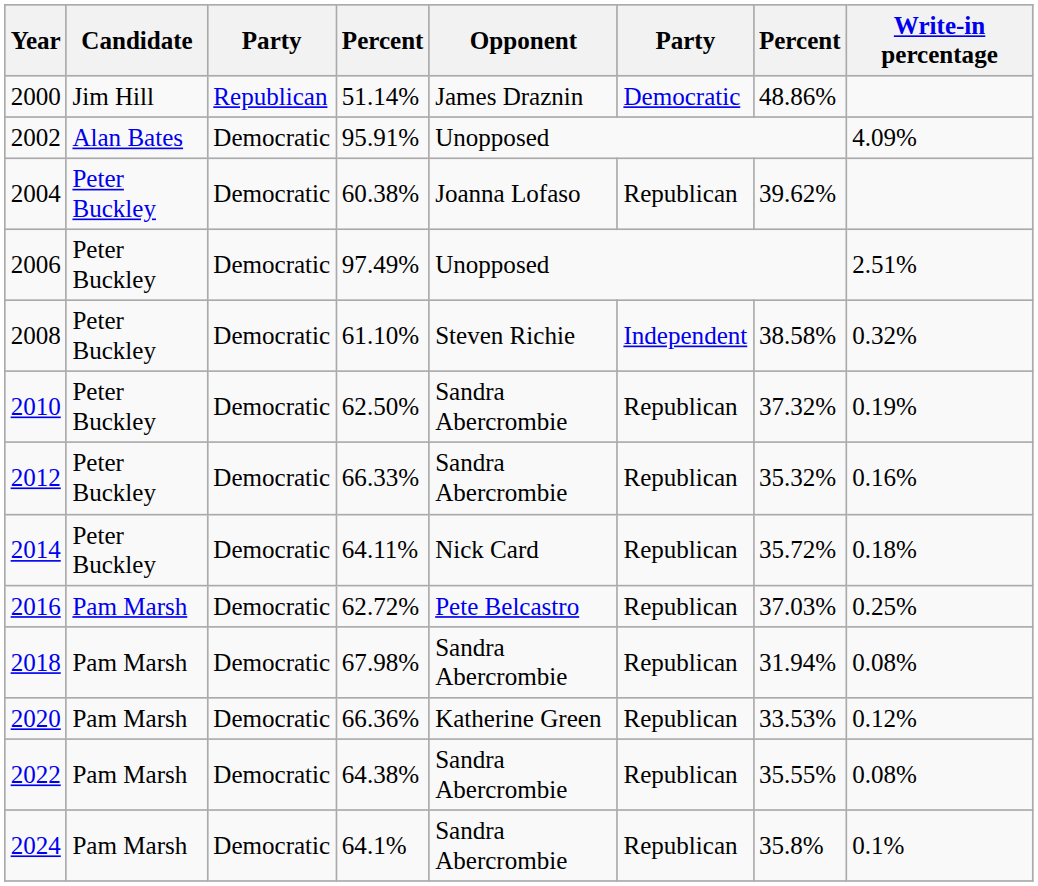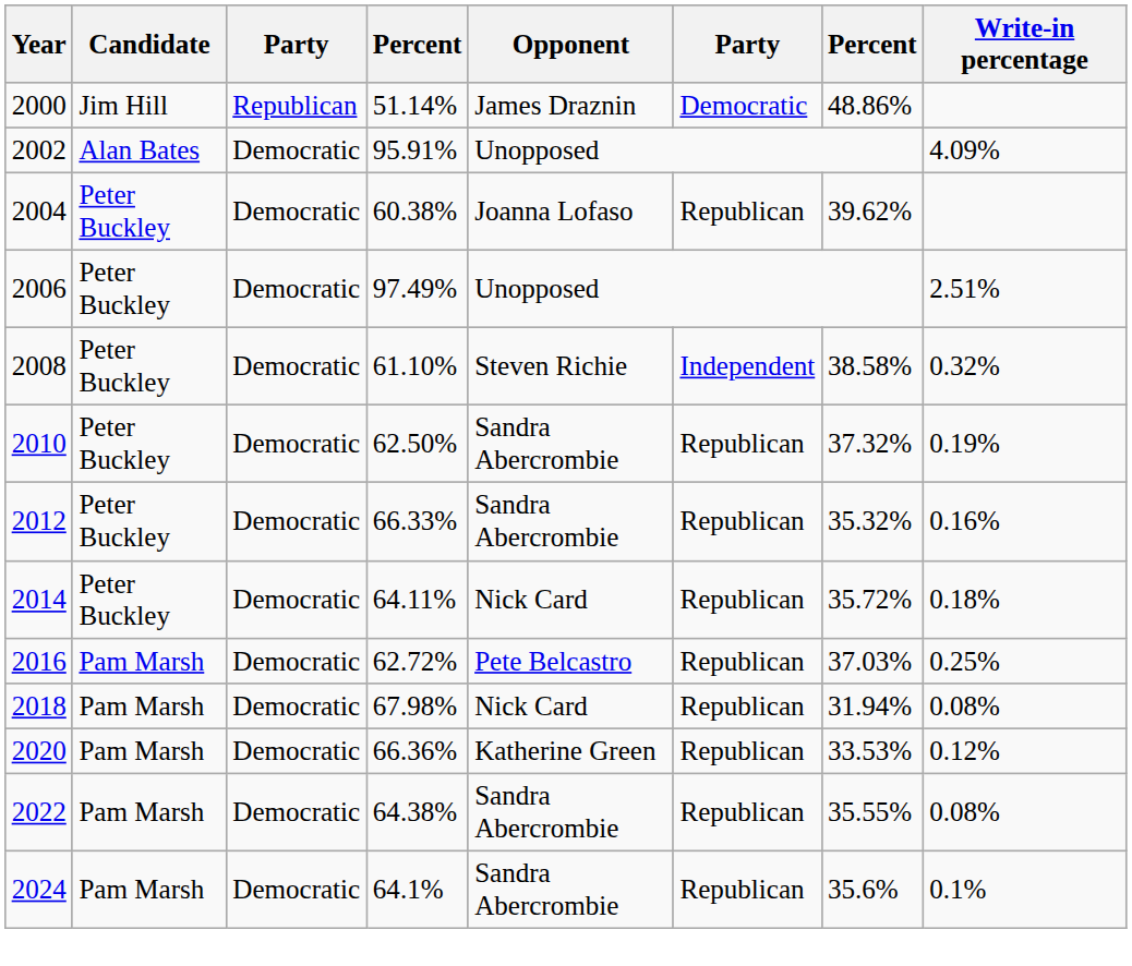2018 | Opponent: Sandra Abercrombie -> Nick Card
2024 | column 7: 35.8% -> 35.6%
